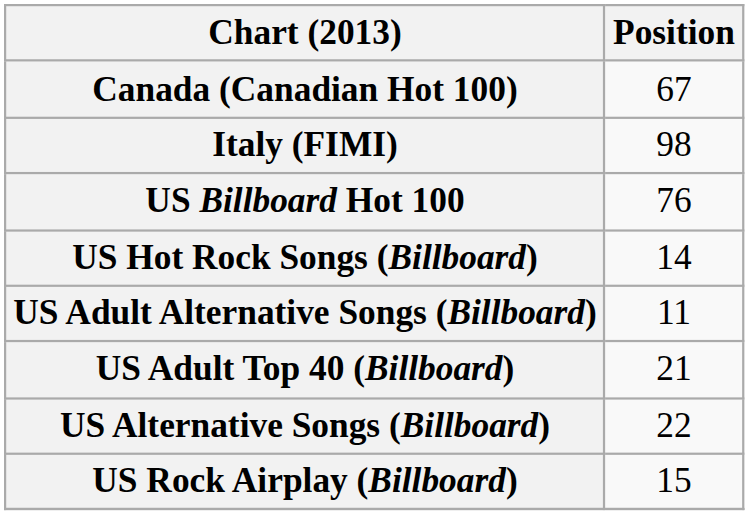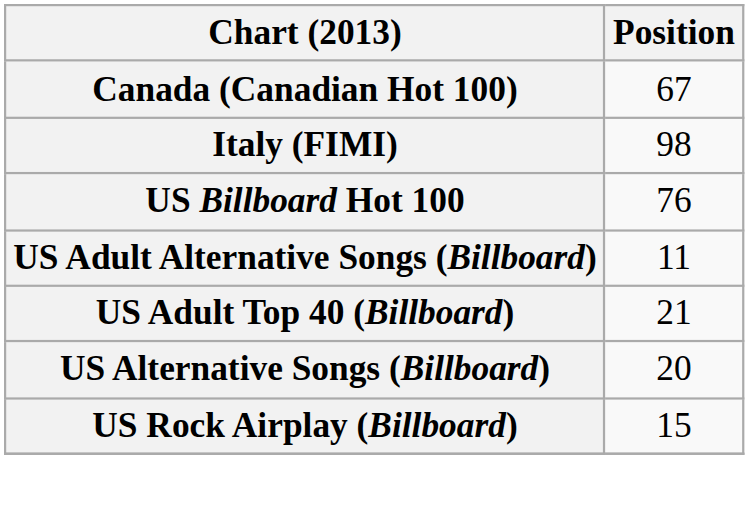- row: US Hot Rock Songs (Billboard) | 14
US Alternative Songs (Billboard) | Position: 22 -> 20
